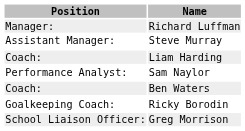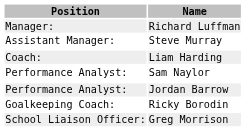- row: Coach: | Ben Waters
+ row: Performance Analyst: | Jordan Barrow
